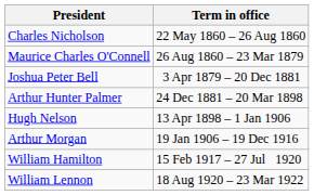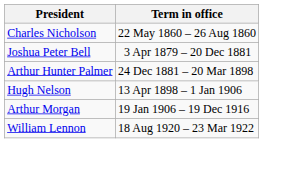- row: Maurice Charles O'Connell | 26 Aug 1860 – 23 Mar 1879
- row: William Hamilton | 15 Feb 1917 – 27 Jul 1920
